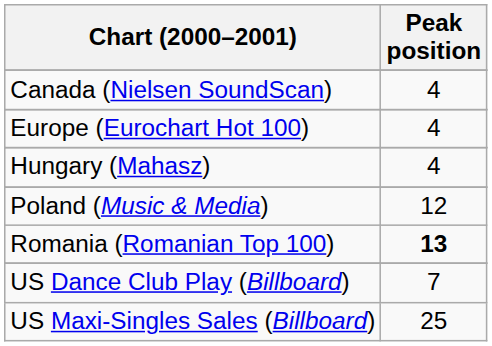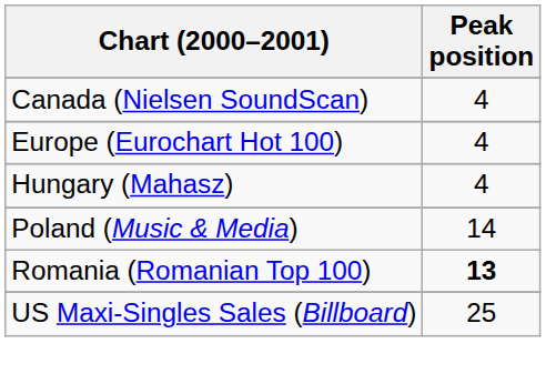Poland (Music & Media) | Peak position: 12 -> 14
- row: US Dance Club Play (Billboard) | 7
